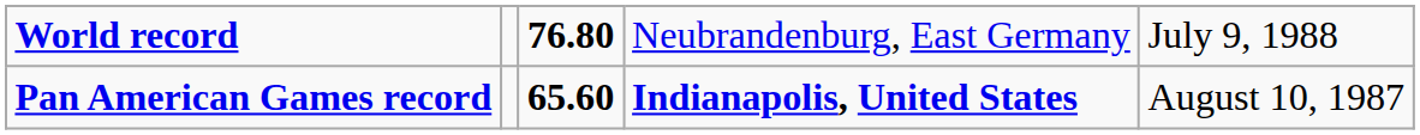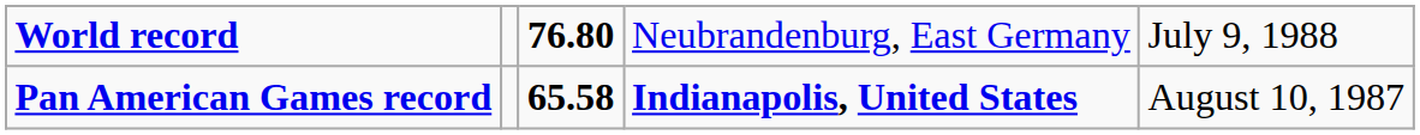Pan American Games record | column 3: 65.60 -> 65.58
